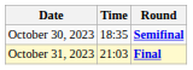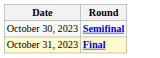- column: Time | 18:35 | 21:03
